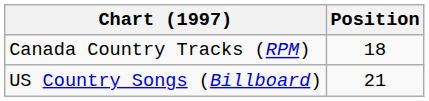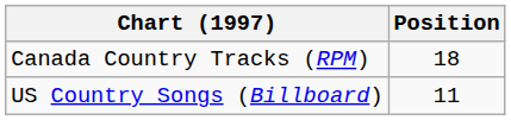US Country Songs (Billboard) | Position: 21 -> 11
